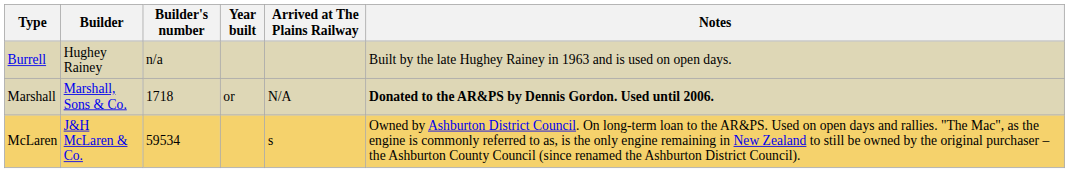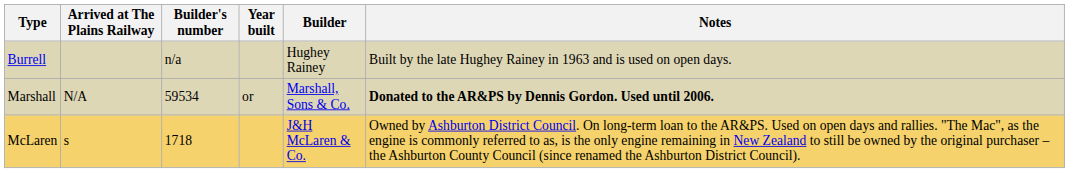columns swapped: Builder <-> Arrived at The Plains Railway
Marshall | Builder's number: 1718 -> 59534
McLaren | Builder's number: 59534 -> 1718
